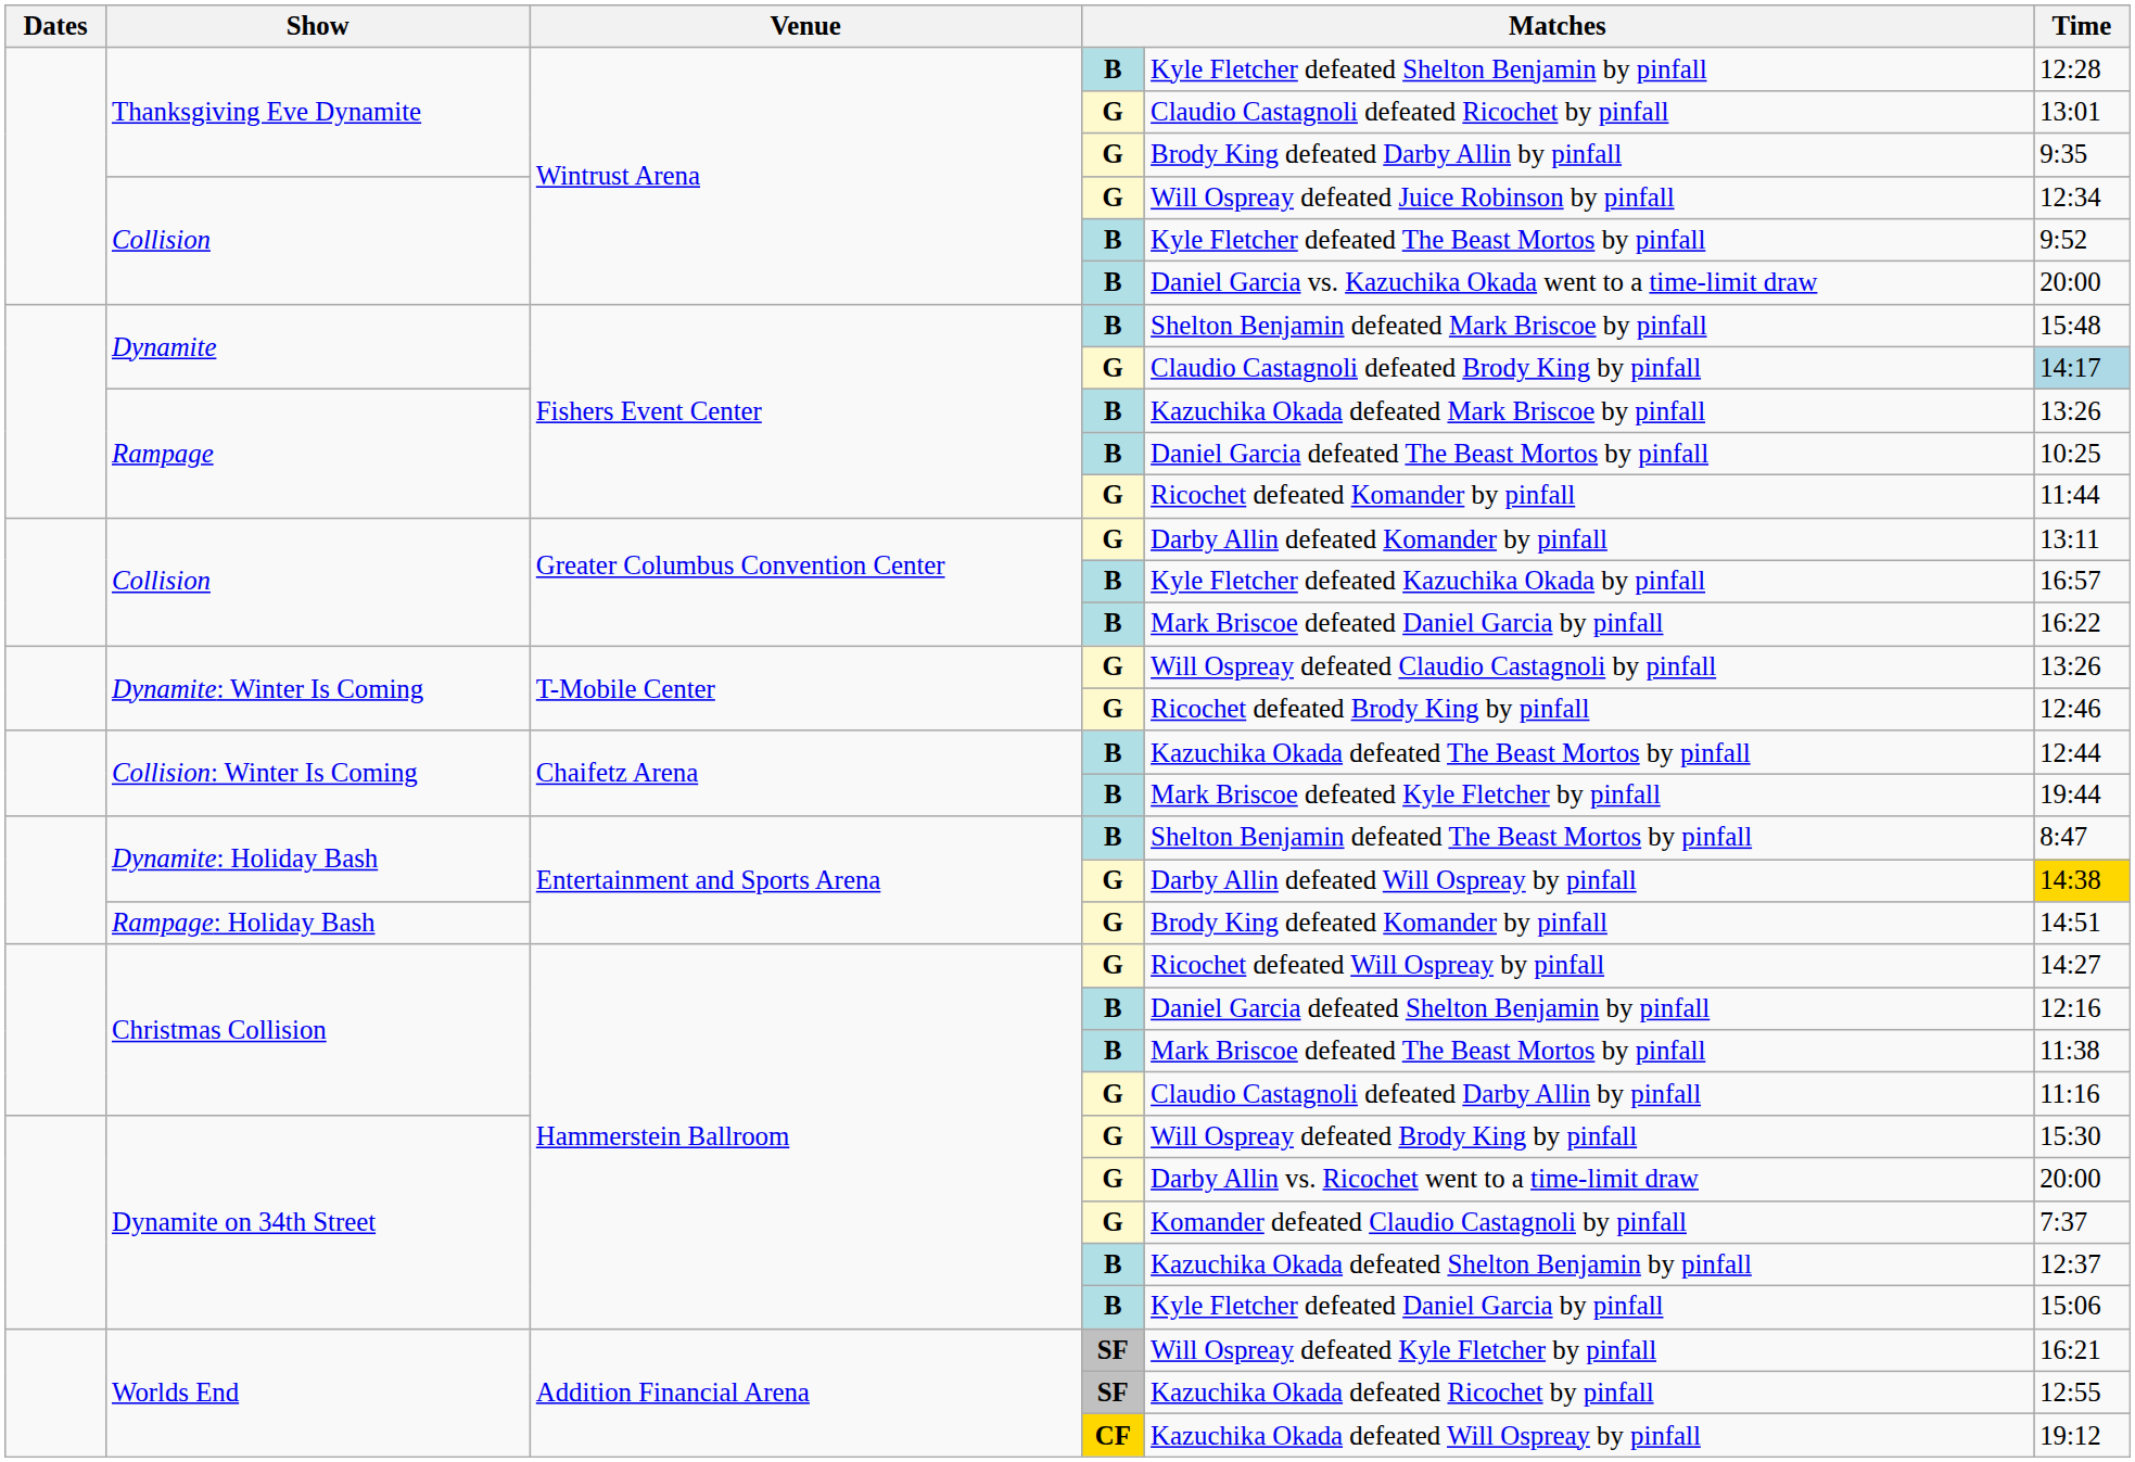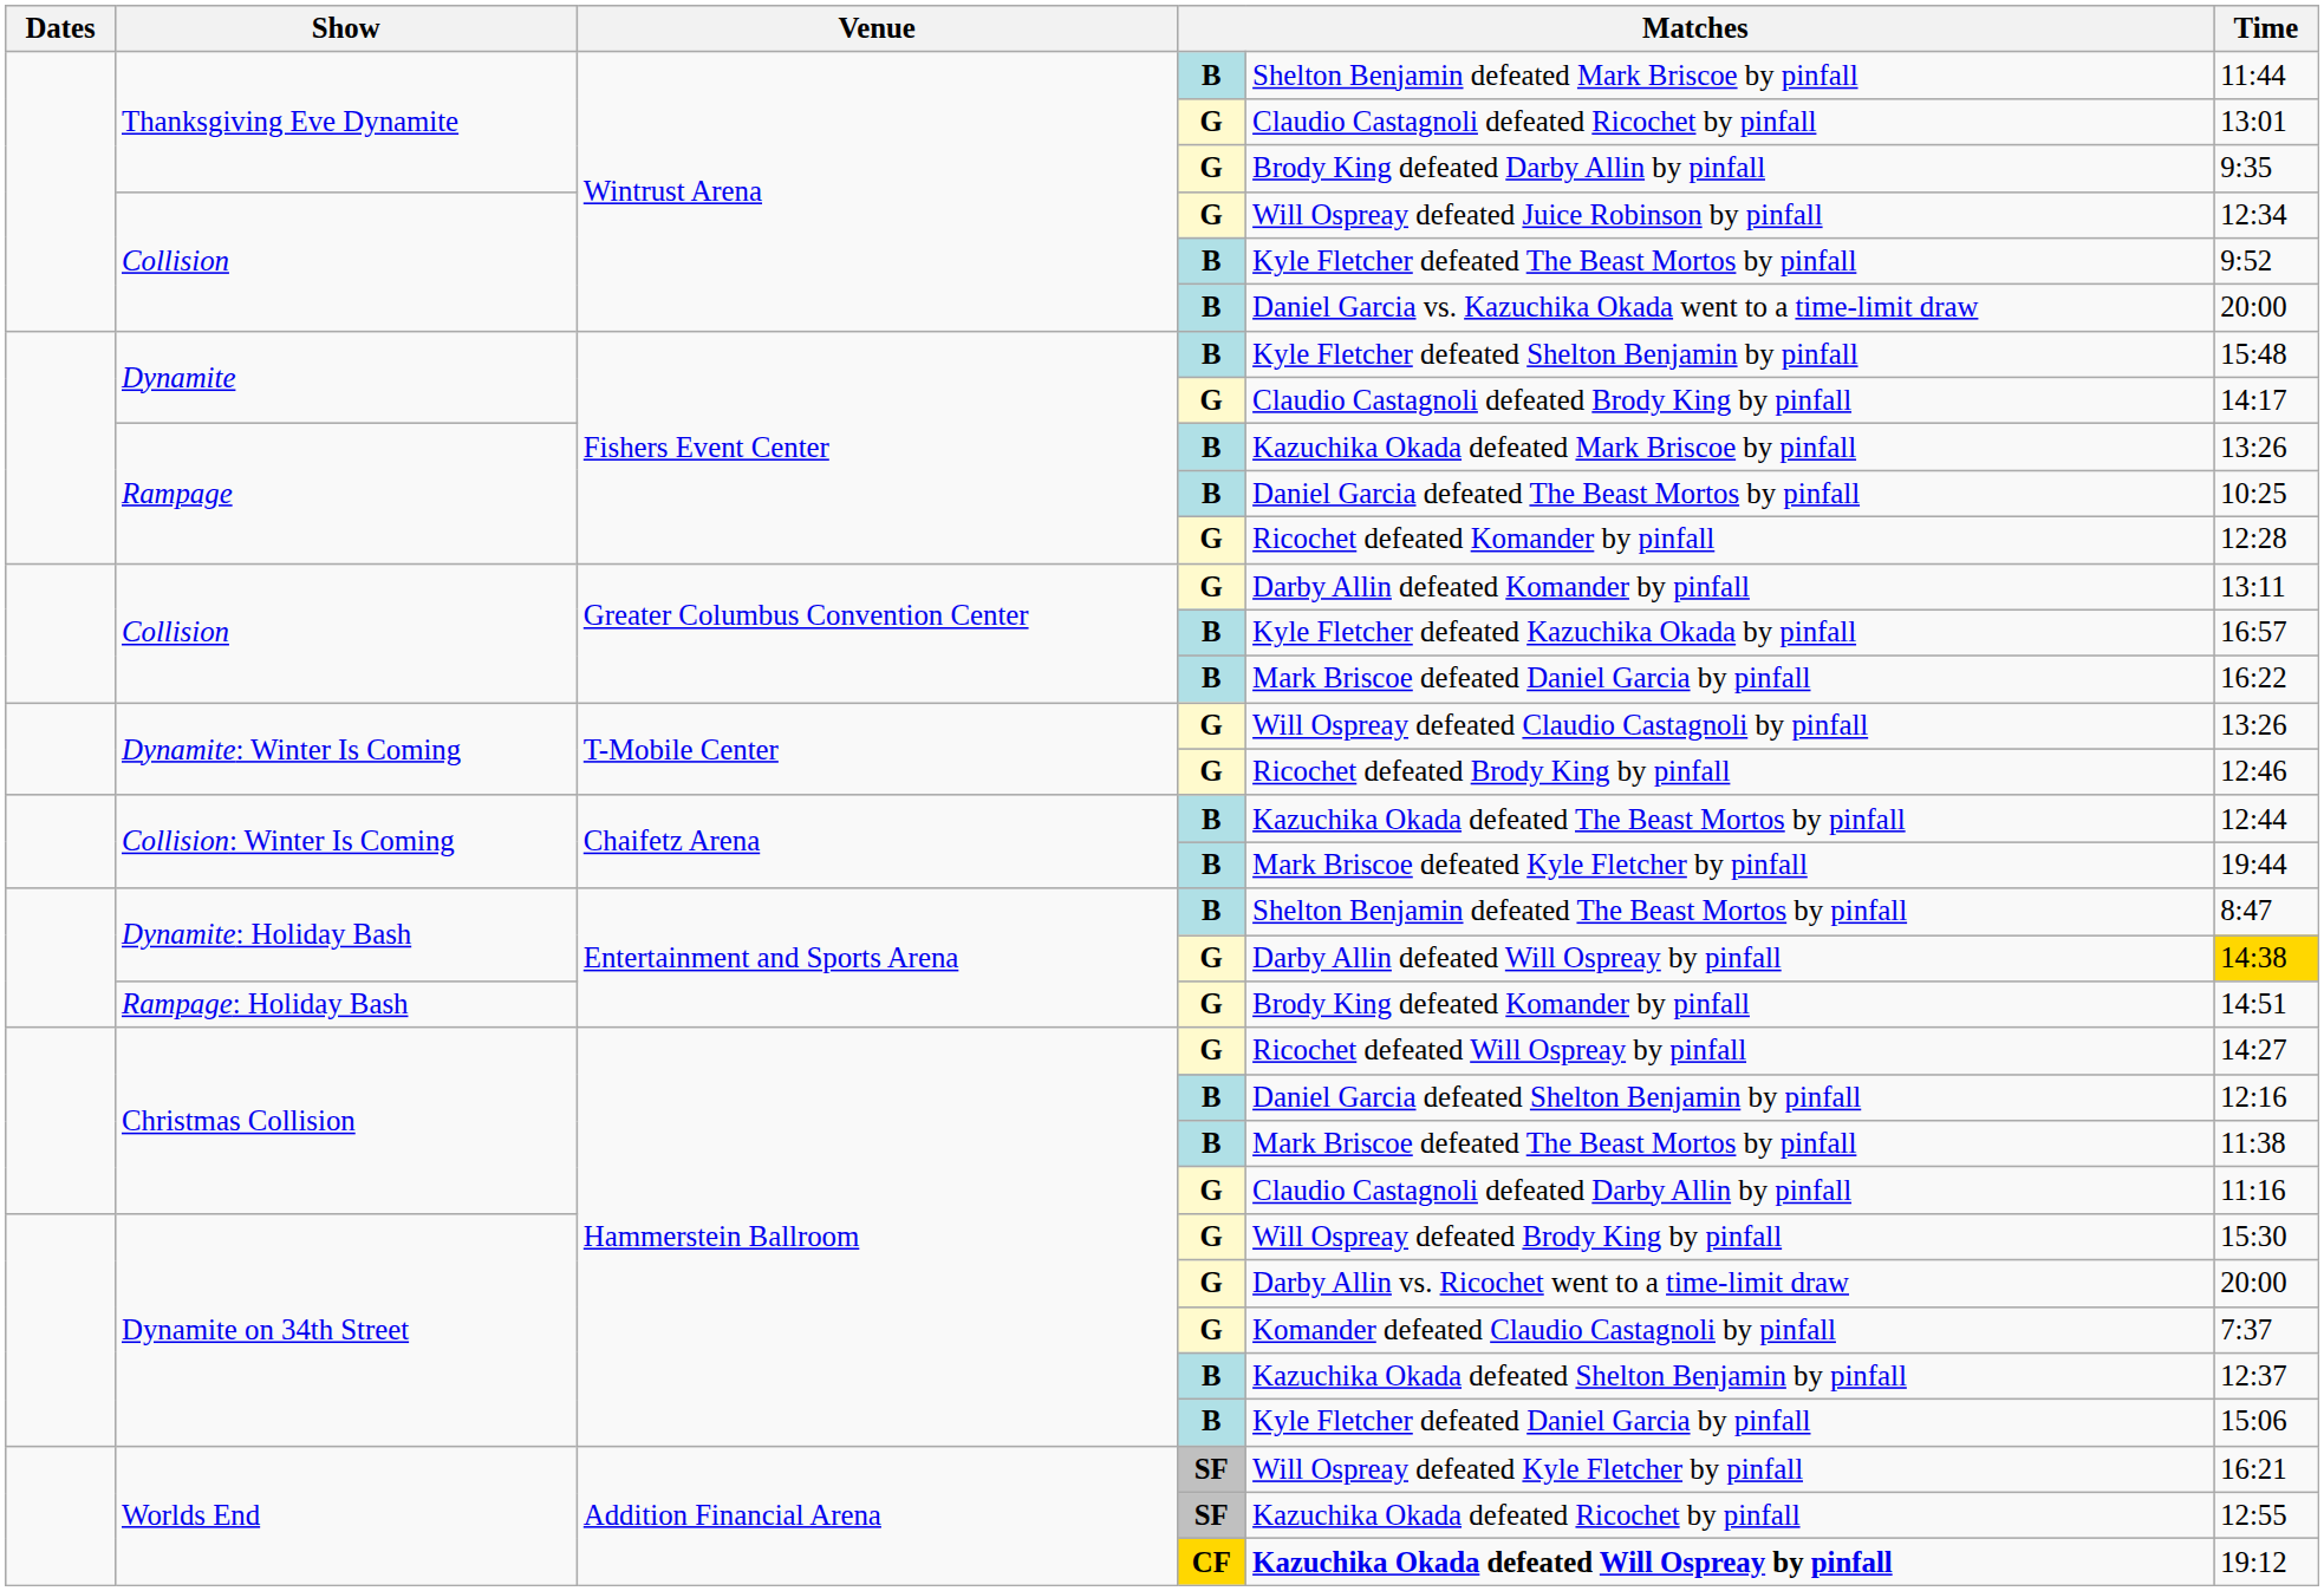Thanksgiving Eve Dynamite / B | column 5: Kyle Fletcher defeated Shelton Benjamin by pinfall -> Shelton Benjamin defeated Mark Briscoe by pinfall
Thanksgiving Eve Dynamite / B | Time: 12:28 -> 11:44
Dynamite / B | column 5: Shelton Benjamin defeated Mark Briscoe by pinfall -> Kyle Fletcher defeated Shelton Benjamin by pinfall
Dynamite / G | Time: lightblue background -> no background
Rampage / G | Time: 11:44 -> 12:28
Worlds End / CF | column 5: normal -> bold
